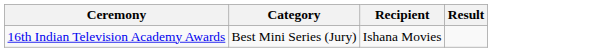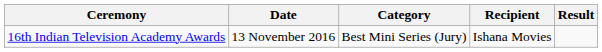+ column: Date | 13 November 2016
